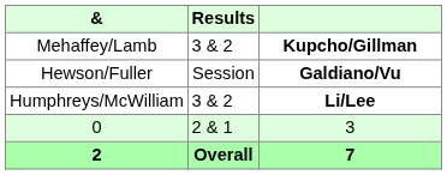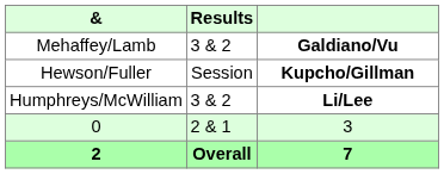Mehaffey/Lamb | column 3: Kupcho/Gillman -> Galdiano/Vu
Hewson/Fuller | column 3: Galdiano/Vu -> Kupcho/Gillman
